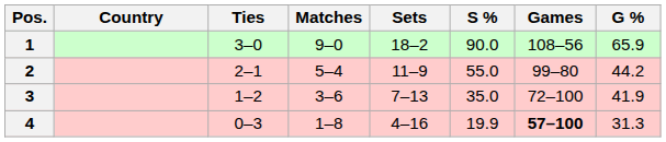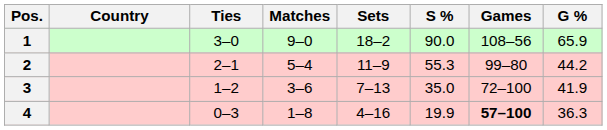2 | S %: 55.0 -> 55.3
4 | G %: 31.3 -> 36.3
